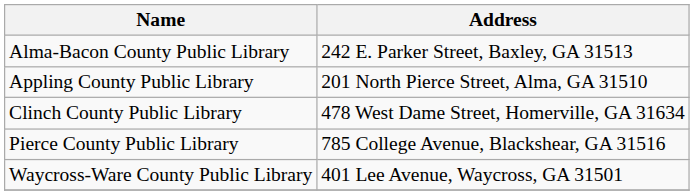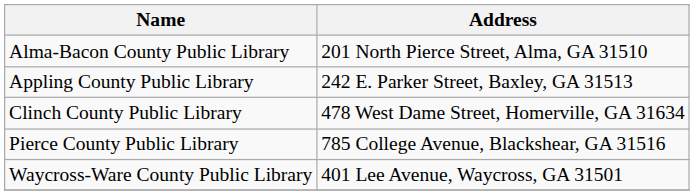Alma-Bacon County Public Library | Address: 242 E. Parker Street, Baxley, GA 31513 -> 201 North Pierce Street, Alma, GA 31510
Appling County Public Library | Address: 201 North Pierce Street, Alma, GA 31510 -> 242 E. Parker Street, Baxley, GA 31513
